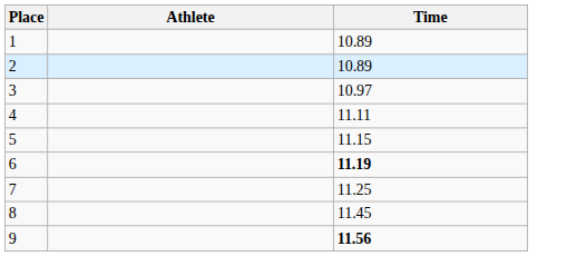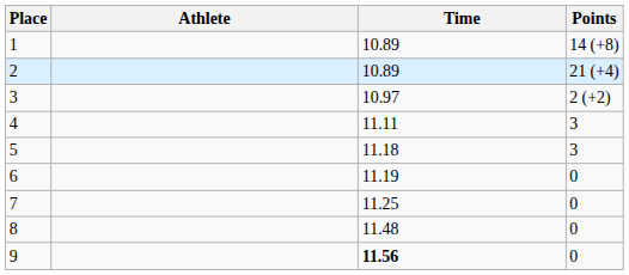+ column: Points | 14 (+8) | 21 (+4) | 2 (+2) | 3 | 3 | 0 | 0 | 0 | 0
5 | Time: 11.15 -> 11.18
6 | Time: bold -> normal
8 | Time: 11.45 -> 11.48
